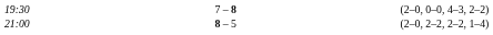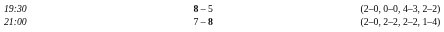19:30 | column 3: 7 – 8 -> 8 – 5
21:00 | column 3: 8 – 5 -> 7 – 8
